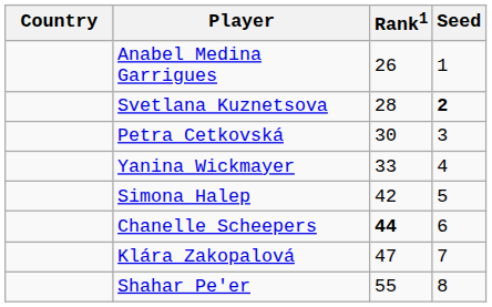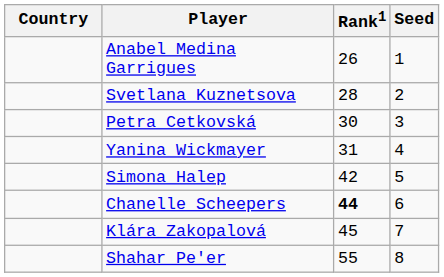Svetlana Kuznetsova | Seed: bold -> normal
Yanina Wickmayer | Rank1: 33 -> 31
Klára Zakopalová | Rank1: 47 -> 45
